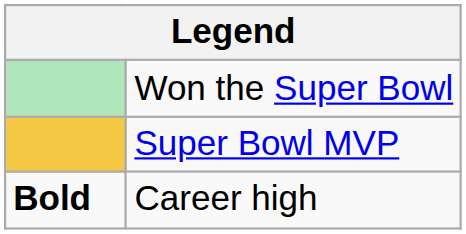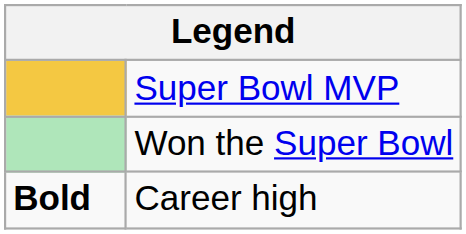rows swapped: Won the Super Bowl <-> Super Bowl MVP
